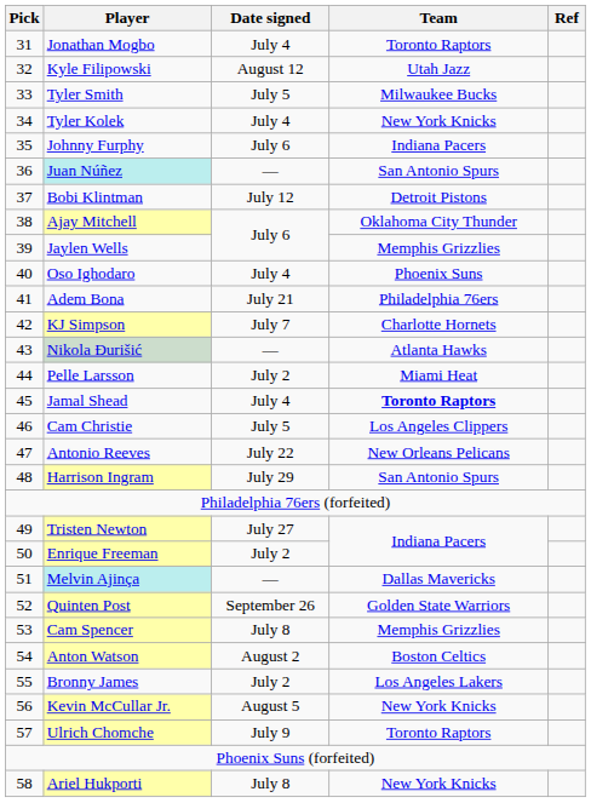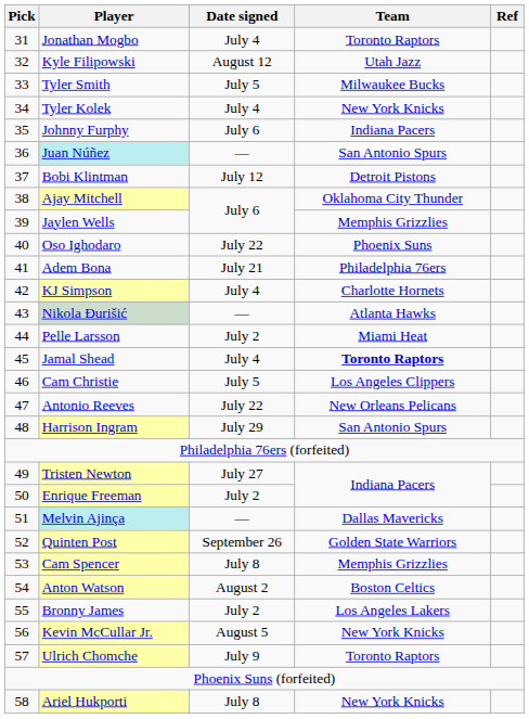Oso Ighodaro | Date signed: July 4 -> July 22
KJ Simpson | Date signed: July 7 -> July 4
